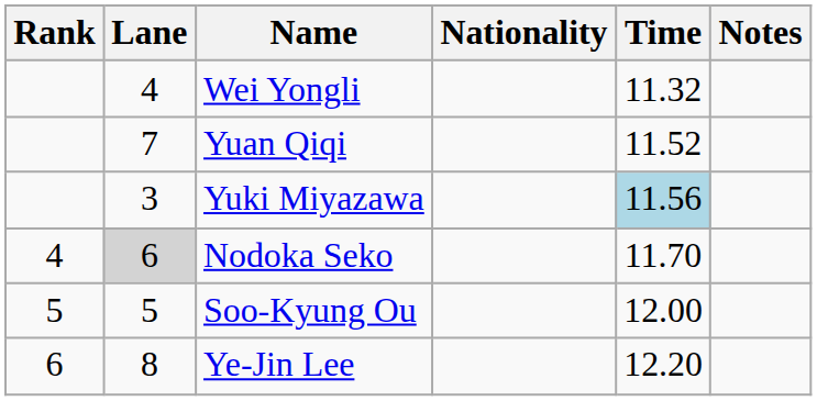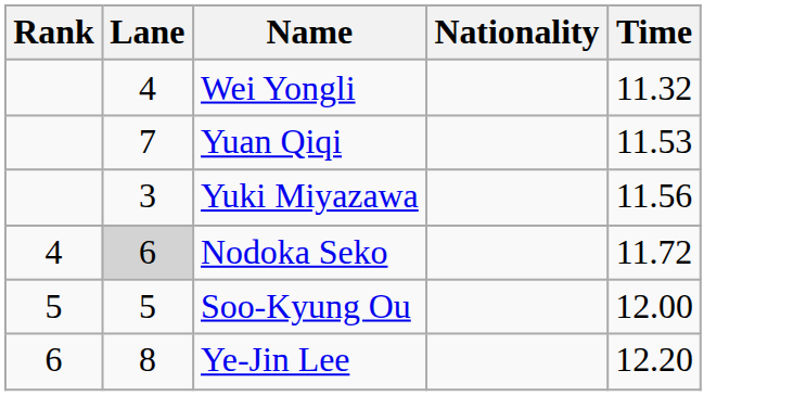- column: Notes
Yuan Qiqi | Time: 11.52 -> 11.53
Yuki Miyazawa | Time: lightblue background -> no background
Nodoka Seko | Time: 11.70 -> 11.72
